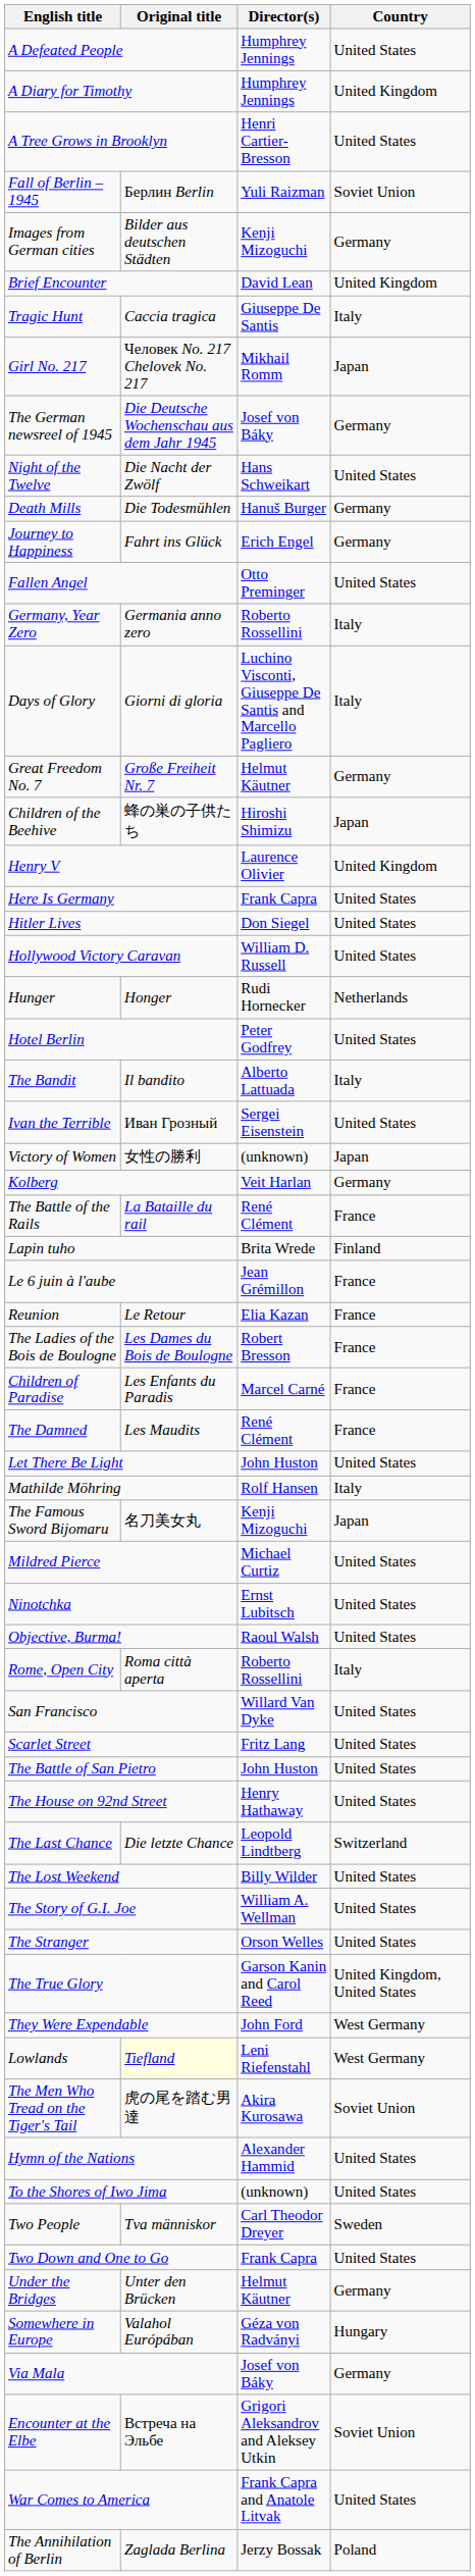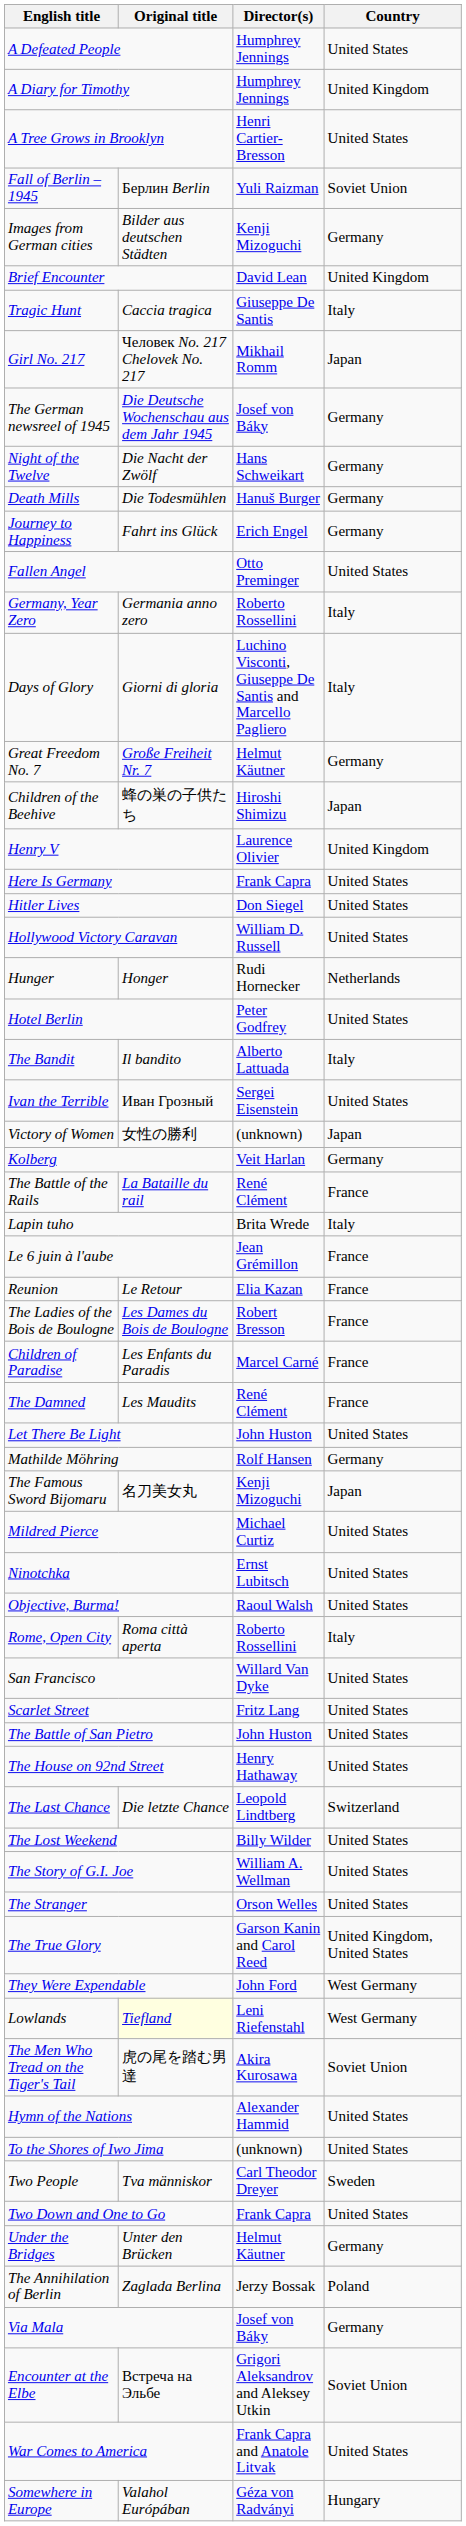Night of the Twelve | Country: United States -> Germany
Lapin tuho | Country: Finland -> Italy
Mathilde Möhring | Country: Italy -> Germany
rows swapped: Somewhere in Europe <-> The Annihilation of Berlin
